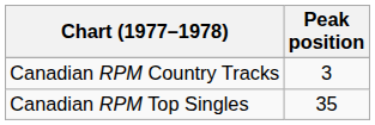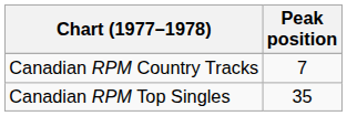Canadian RPM Country Tracks | Peak position: 3 -> 7
